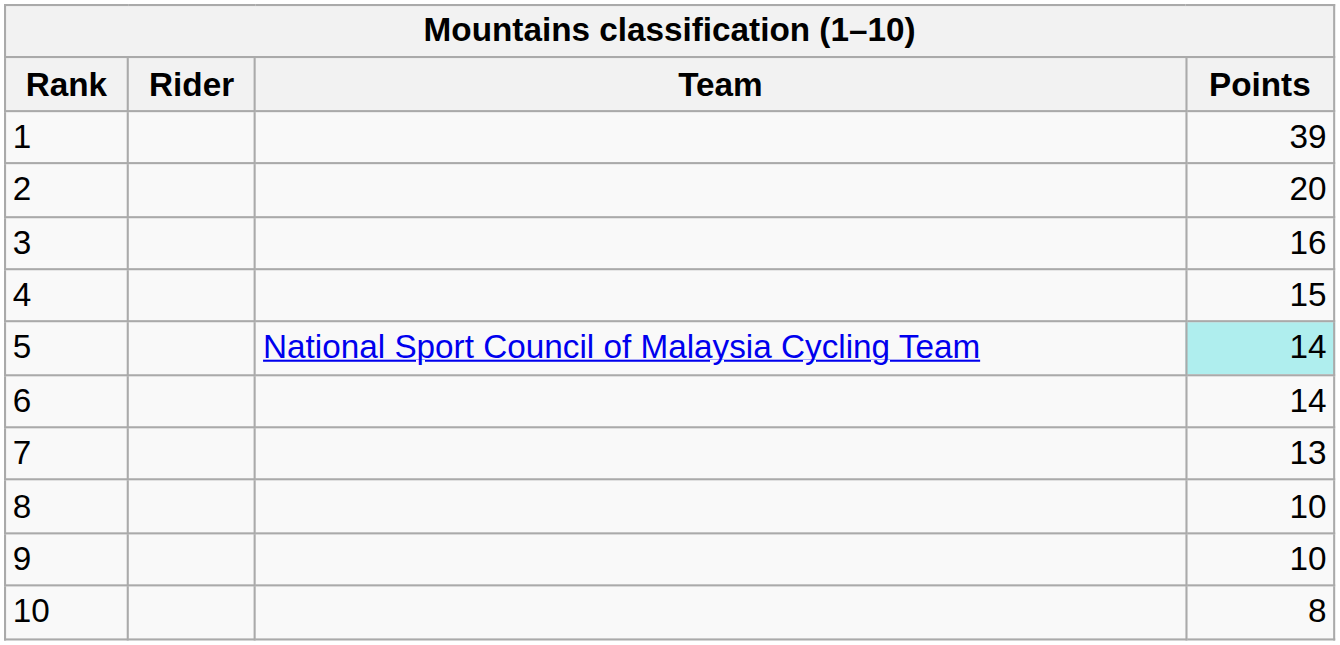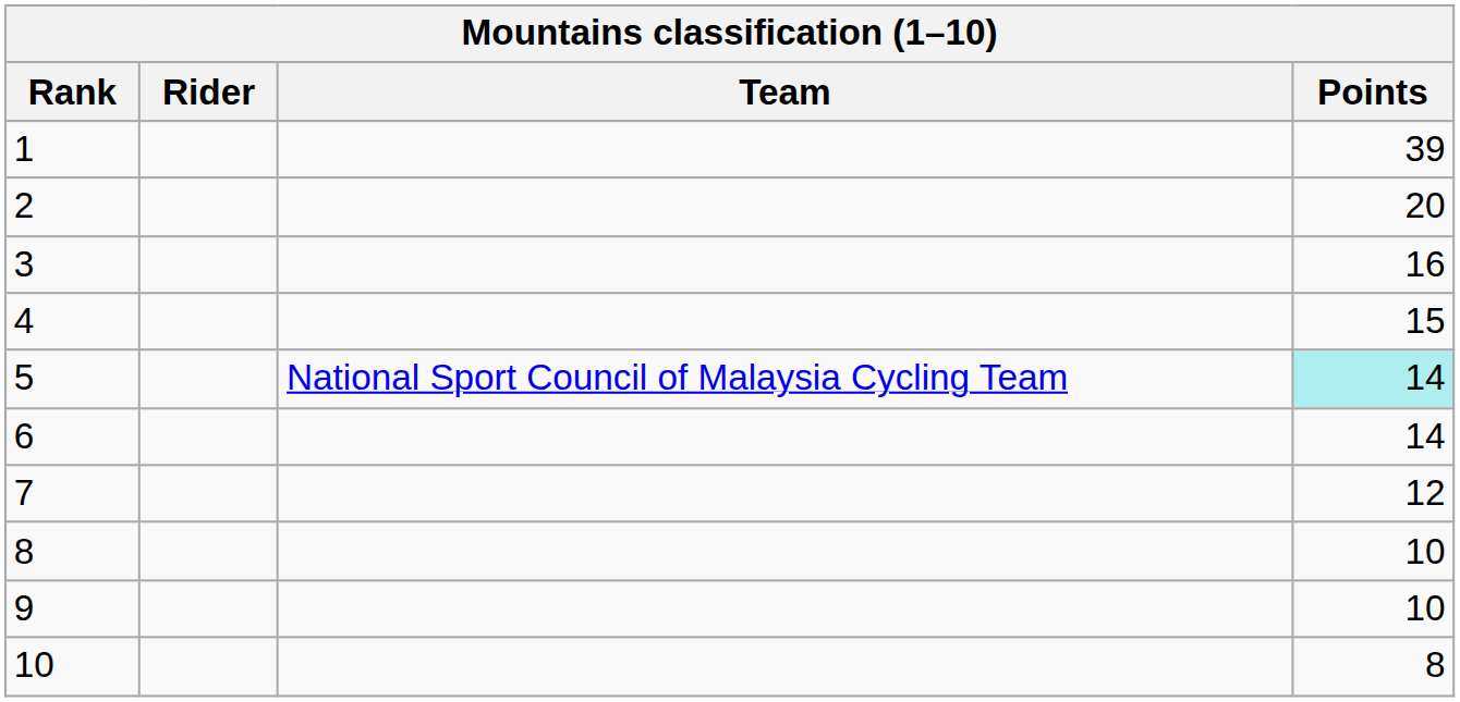7 | Points: 13 -> 12
